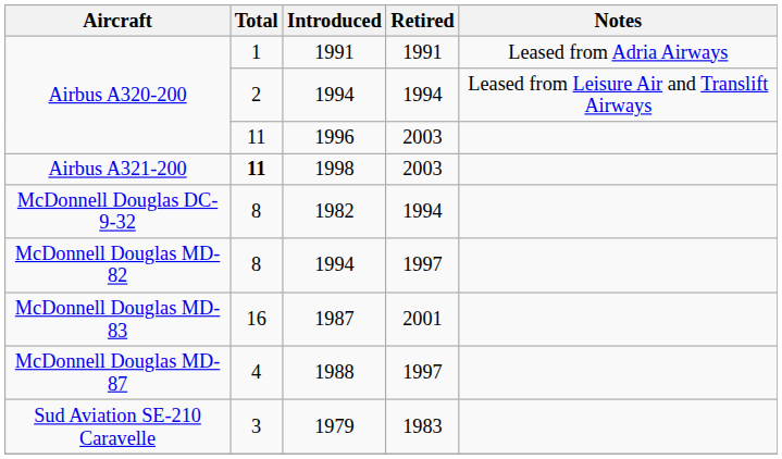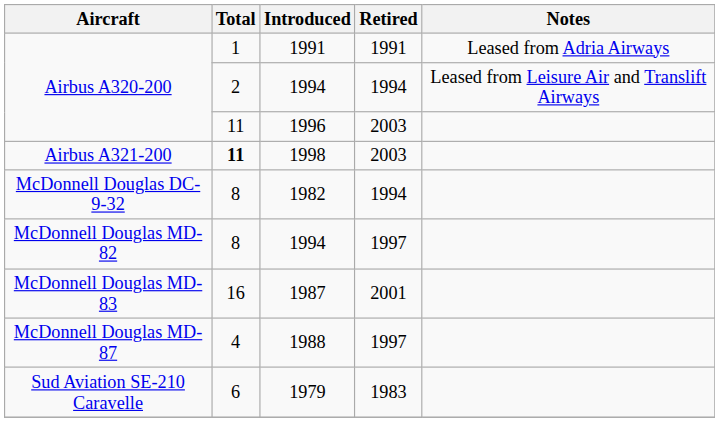1979 | Total: 3 -> 6
